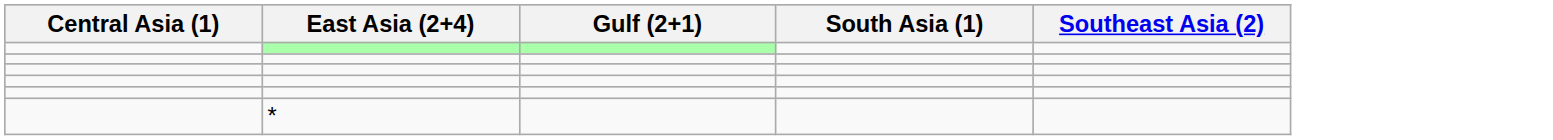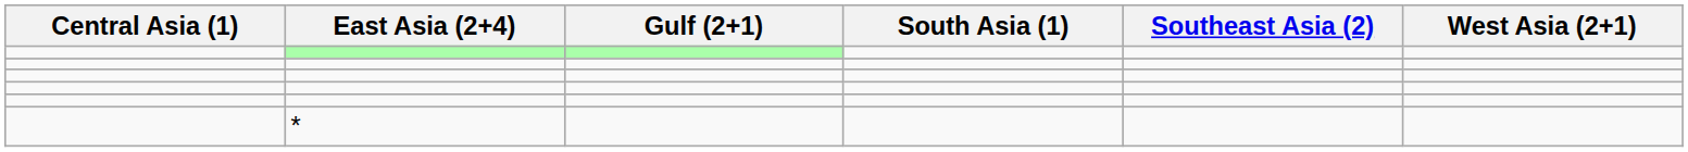+ column: West Asia (2+1)
